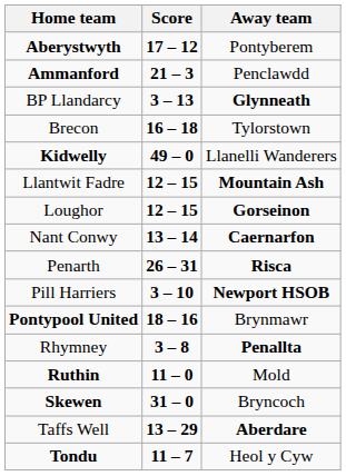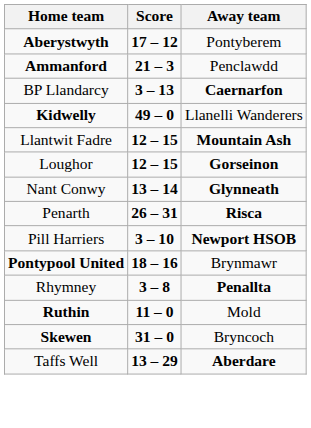BP Llandarcy | Away team: Glynneath -> Caernarfon
- row: Brecon | 16 – 18 | Tylorstown
Nant Conwy | Away team: Caernarfon -> Glynneath
- row: Tondu | 11 – 7 | Heol y Cyw
